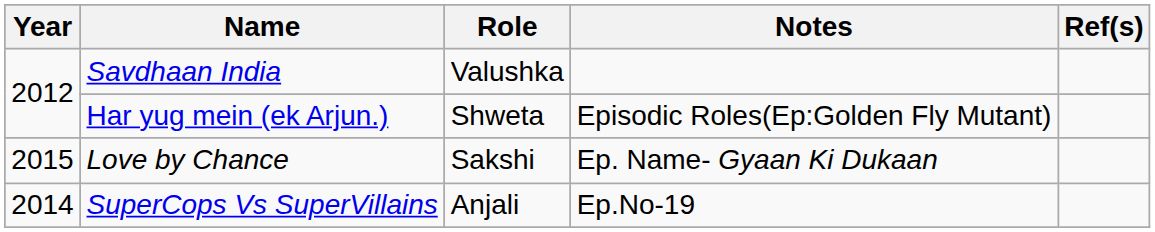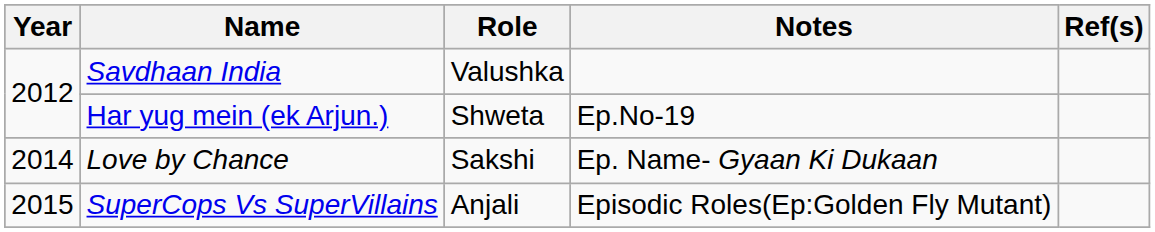Har yug mein (ek Arjun.) | Notes: Episodic Roles(Ep:Golden Fly Mutant) -> Ep.No-19
Love by Chance | Year: 2015 -> 2014
SuperCops Vs SuperVillains | Year: 2014 -> 2015
SuperCops Vs SuperVillains | Notes: Ep.No-19 -> Episodic Roles(Ep:Golden Fly Mutant)
